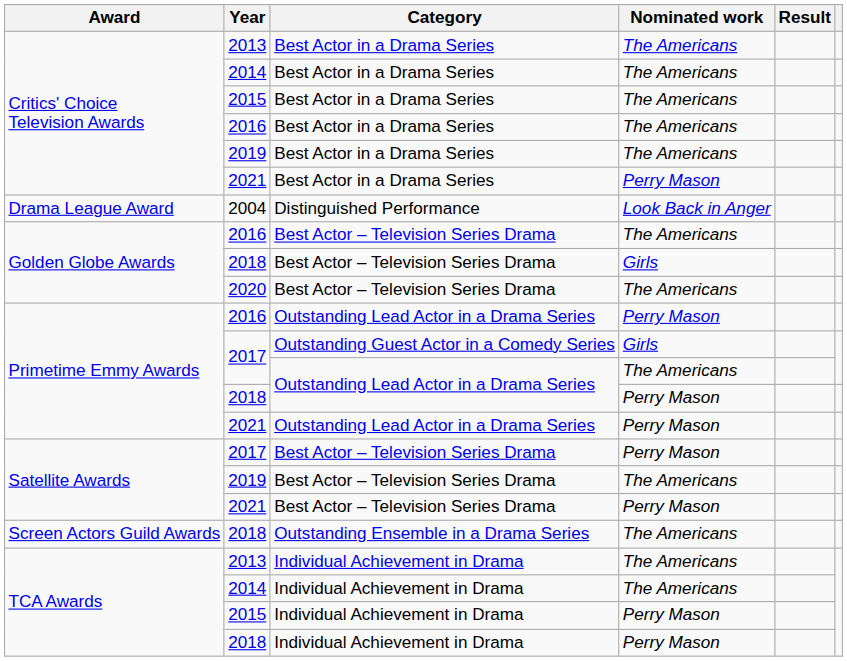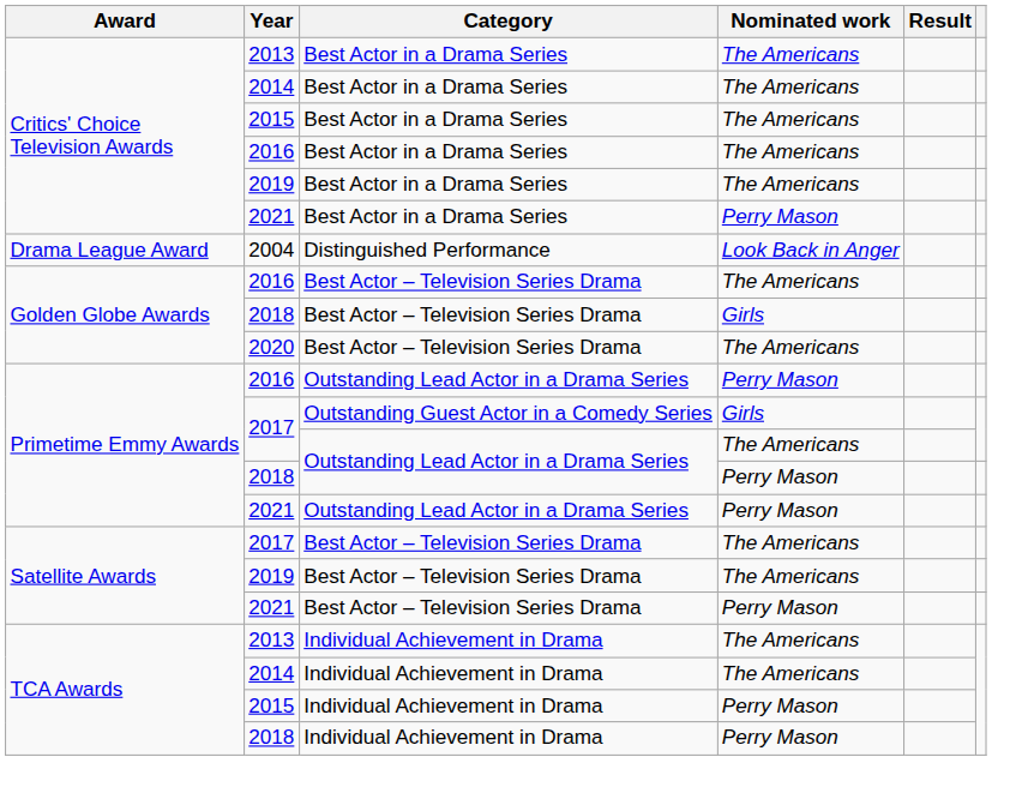2017 / Best Actor – Television Series Drama | Nominated work: Perry Mason -> The Americans
- row: Screen Actors Guild Awards | 2018 | Outstanding Ensemble in a Drama Series | The Americans
